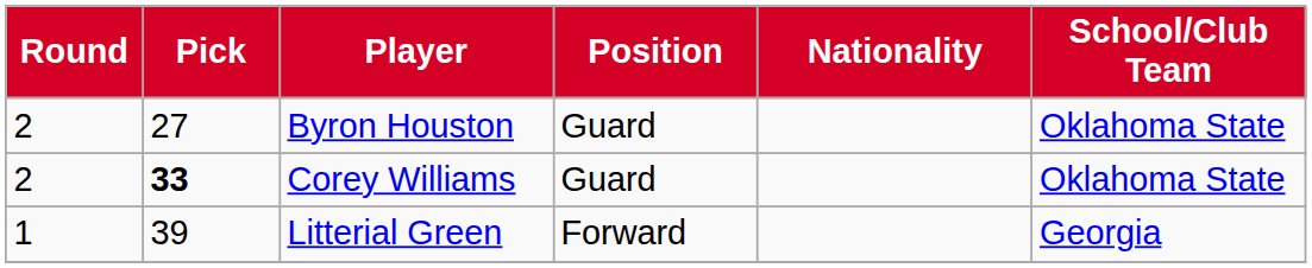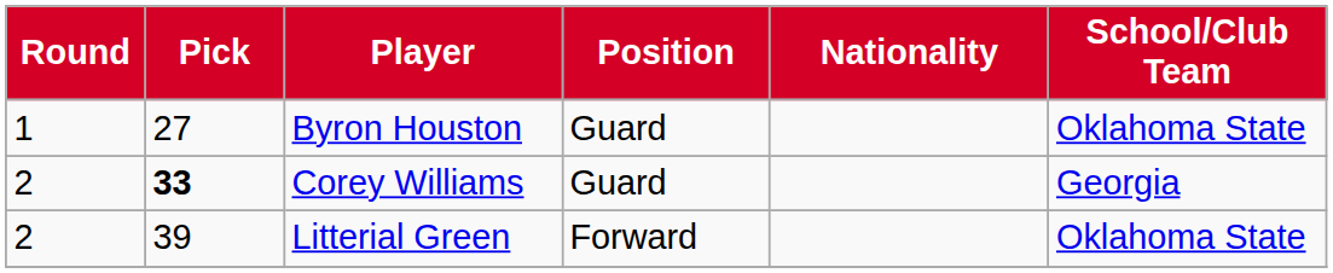Byron Houston | Round: 2 -> 1
Corey Williams | School/Club Team: Oklahoma State -> Georgia
Litterial Green | Round: 1 -> 2
Litterial Green | School/Club Team: Georgia -> Oklahoma State
